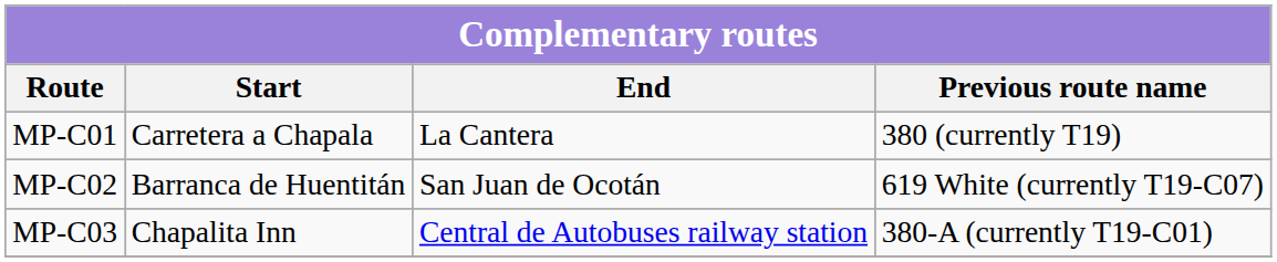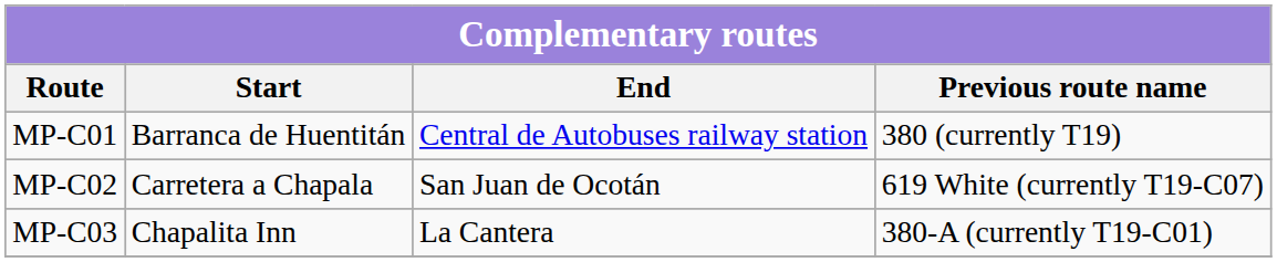MP-C01 | Start: Carretera a Chapala -> Barranca de Huentitán
MP-C01 | End: La Cantera -> Central de Autobuses railway station
MP-C02 | Start: Barranca de Huentitán -> Carretera a Chapala
MP-C03 | End: Central de Autobuses railway station -> La Cantera
